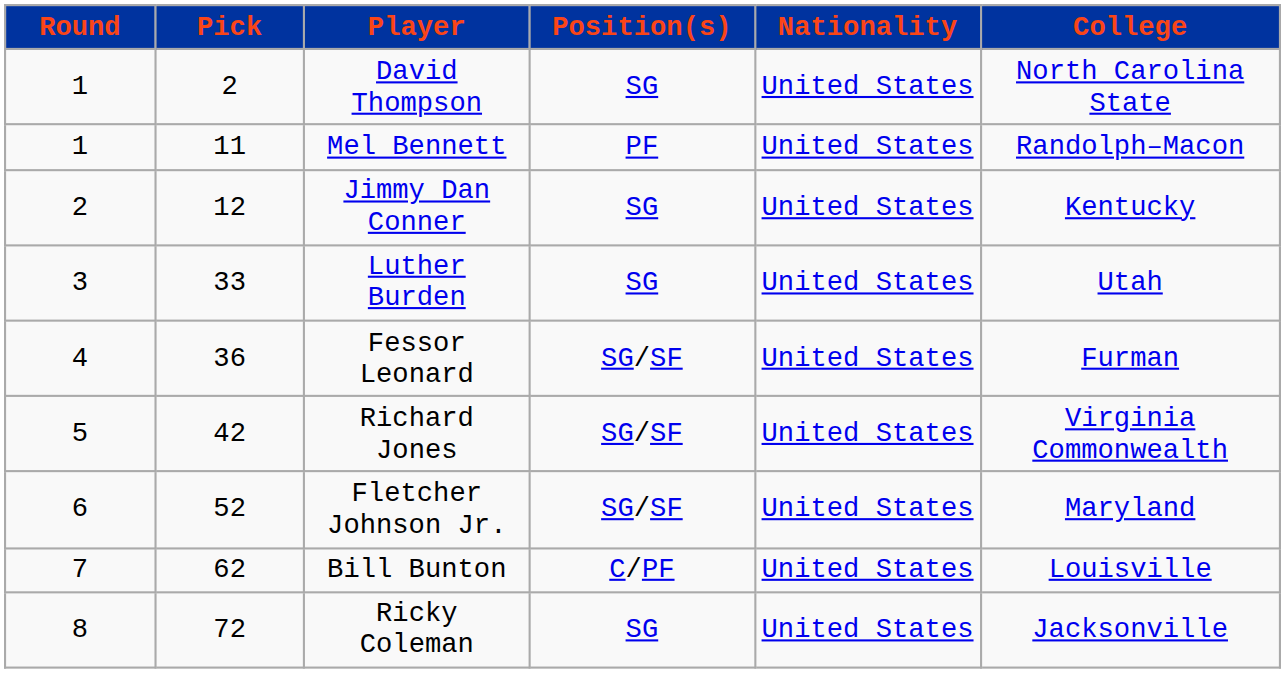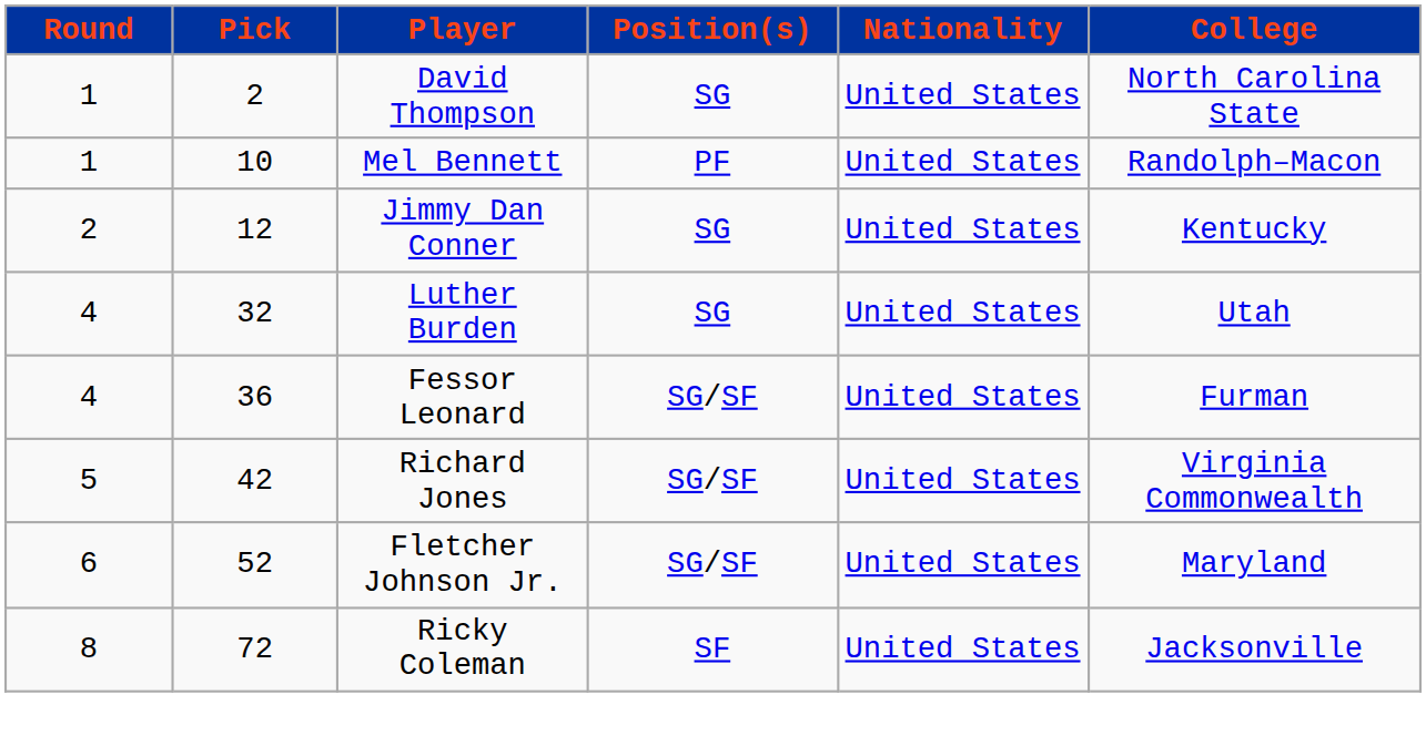Mel Bennett | Pick: 11 -> 10
Luther Burden | Round: 3 -> 4
Luther Burden | Pick: 33 -> 32
- row: 7 | 62 | Bill Bunton | C/PF | United States | Louisville
Ricky Coleman | Position(s): SG -> SF
